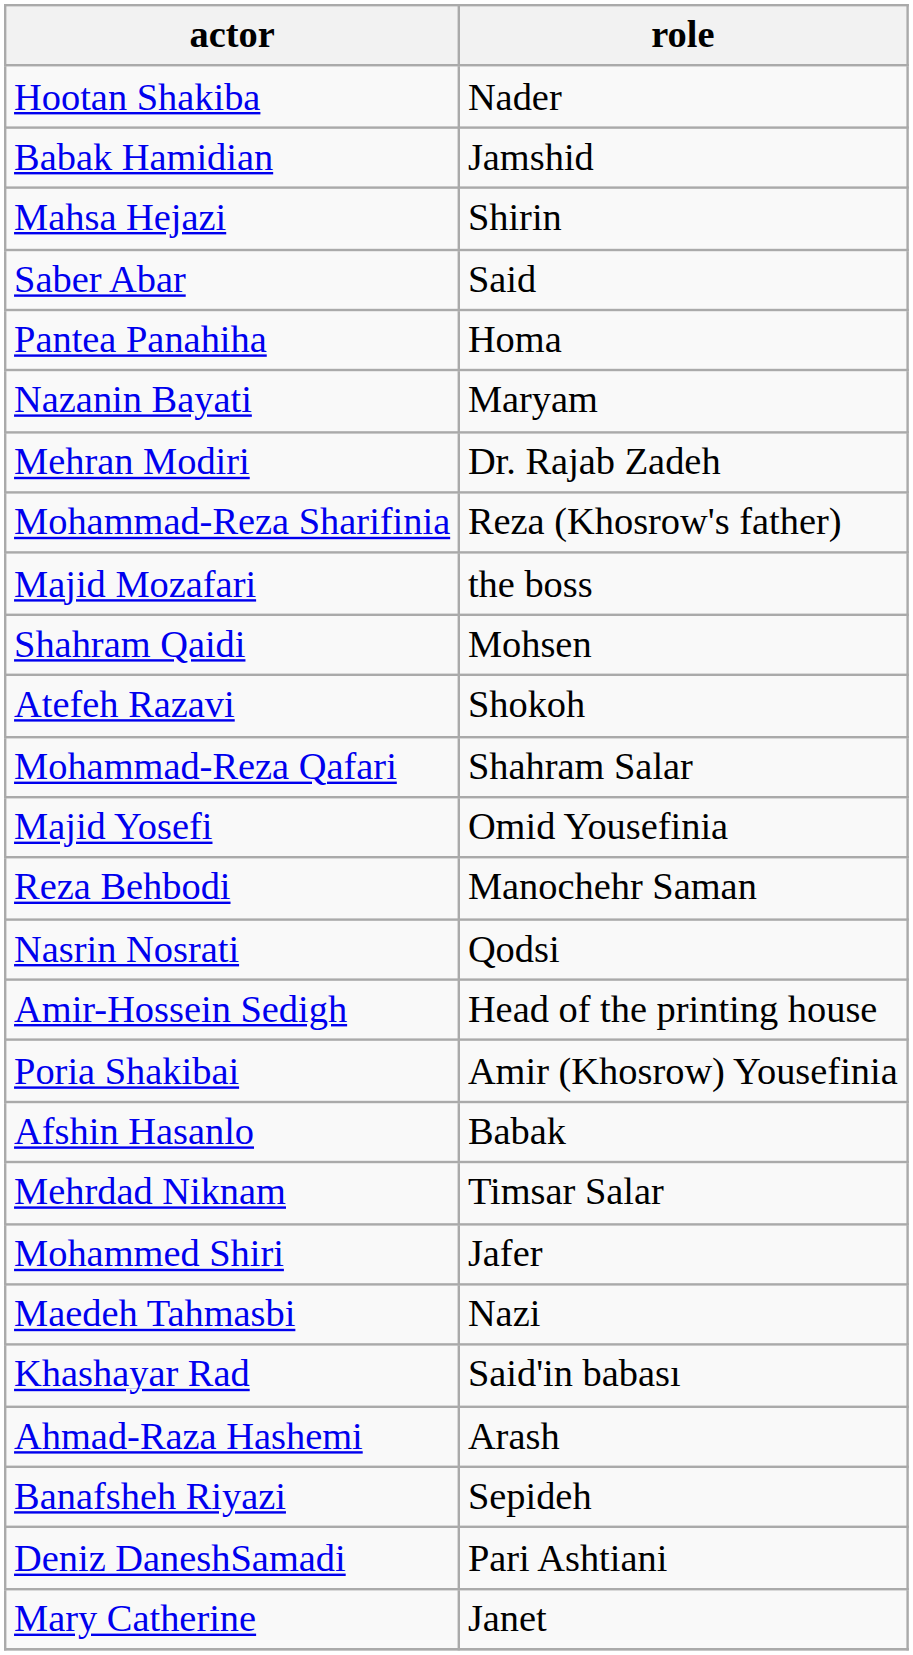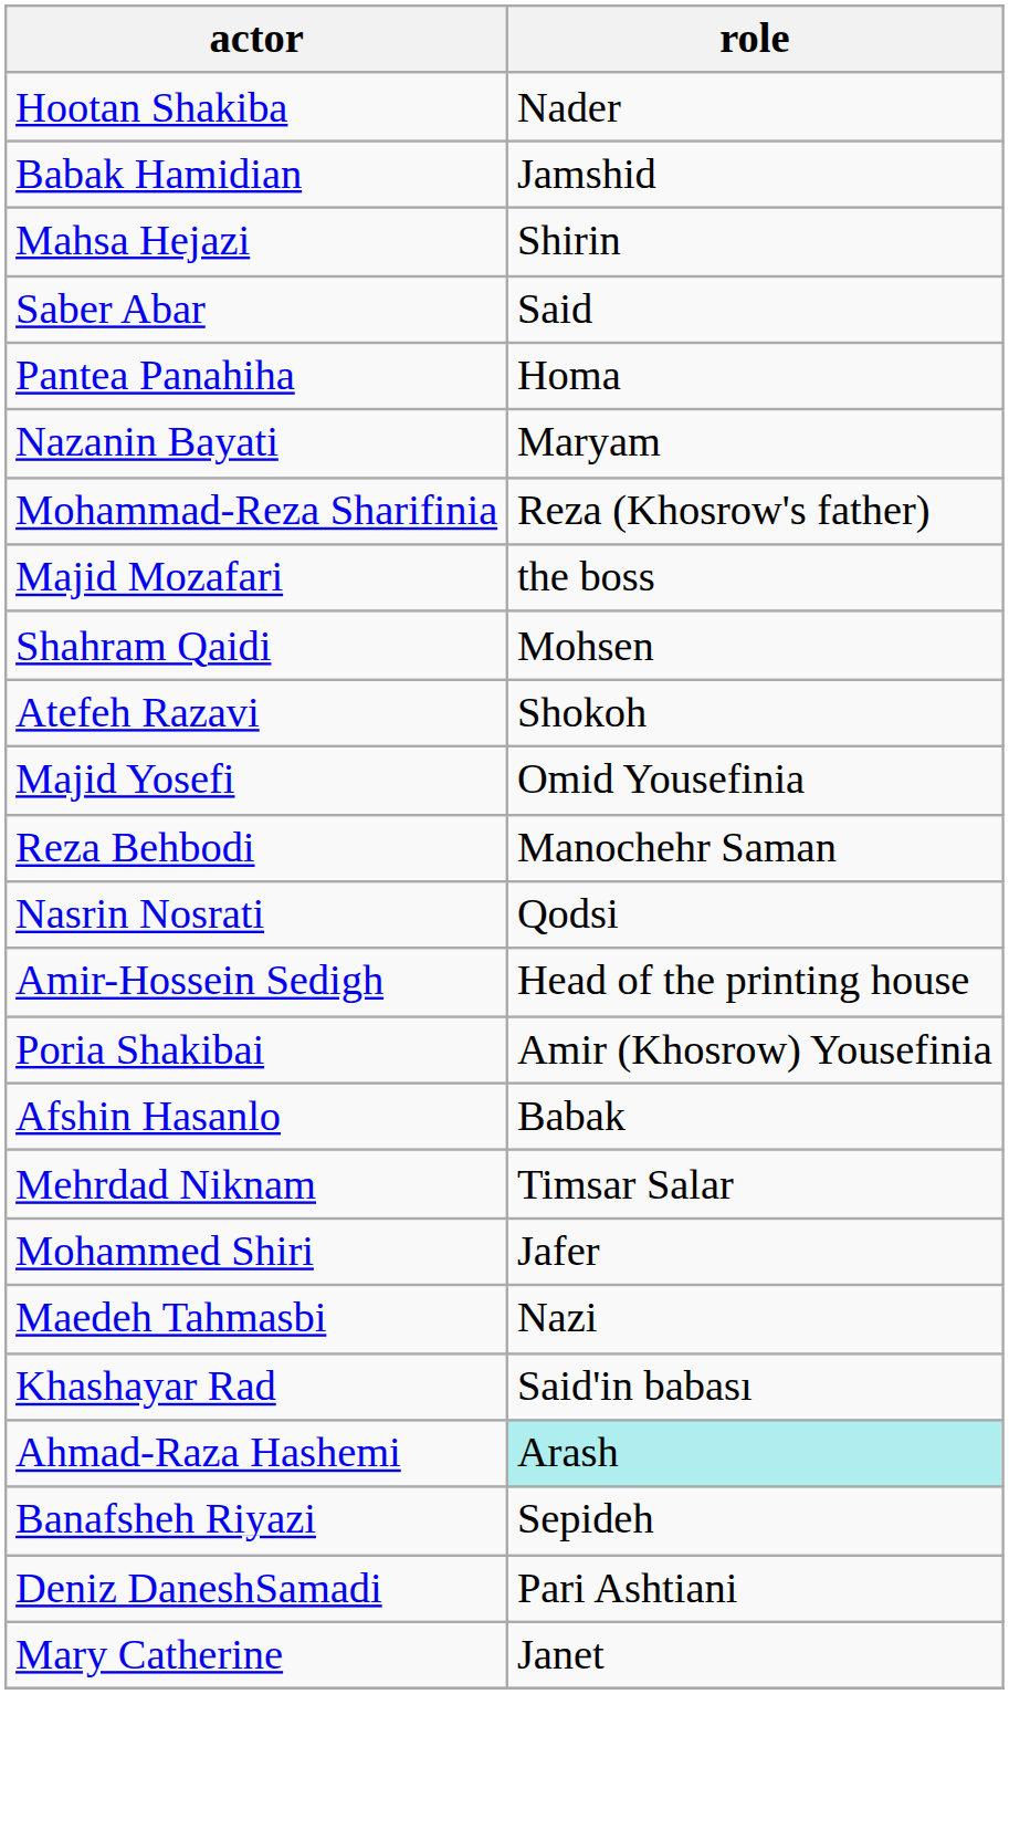- row: Mehran Modiri | Dr. Rajab Zadeh
- row: Mohammad-Reza Qafari | Shahram Salar
Ahmad-Raza Hashemi | role: no background -> paleturquoise background
